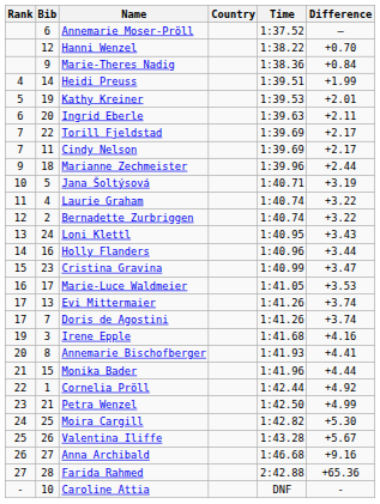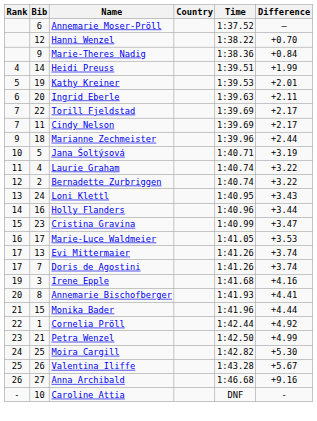- row: 27 | 28 | Farida Rahmed | 2:42.88 | +65.36
